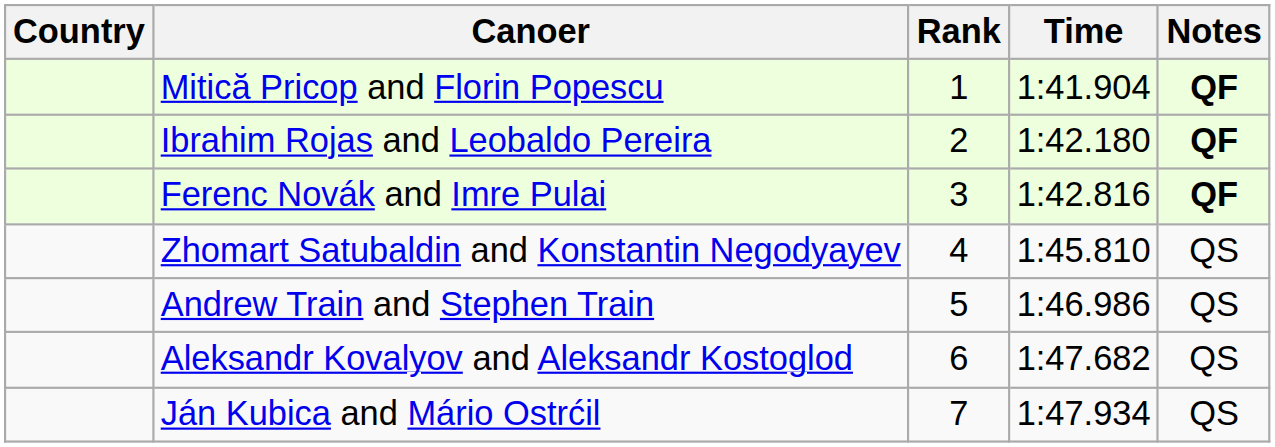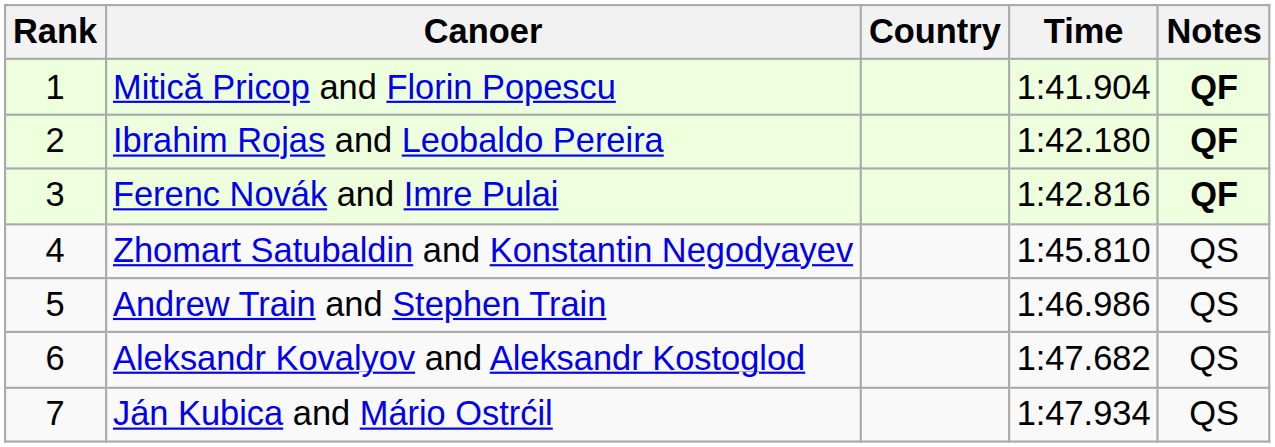columns swapped: Rank <-> Country
